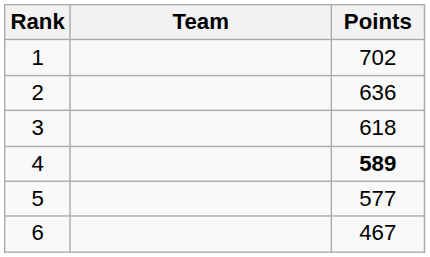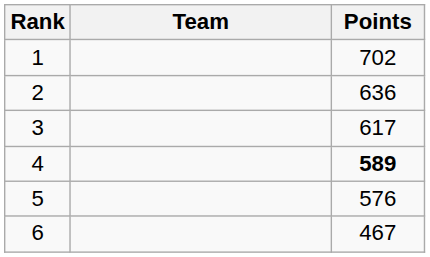3 | Points: 618 -> 617
5 | Points: 577 -> 576
